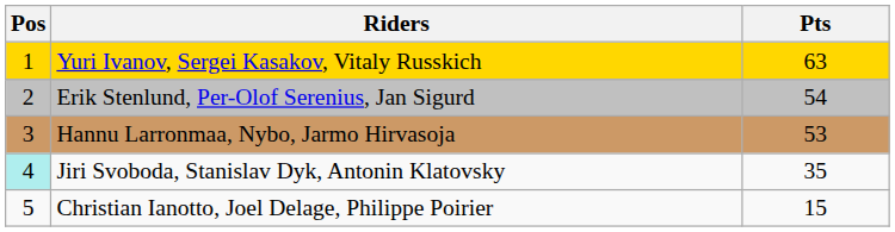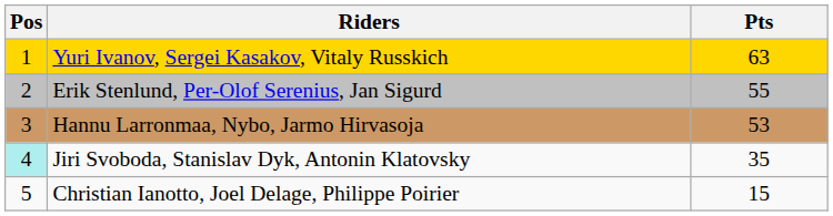Erik Stenlund, Per-Olof Serenius, Jan Sigurd | Pts: 54 -> 55
